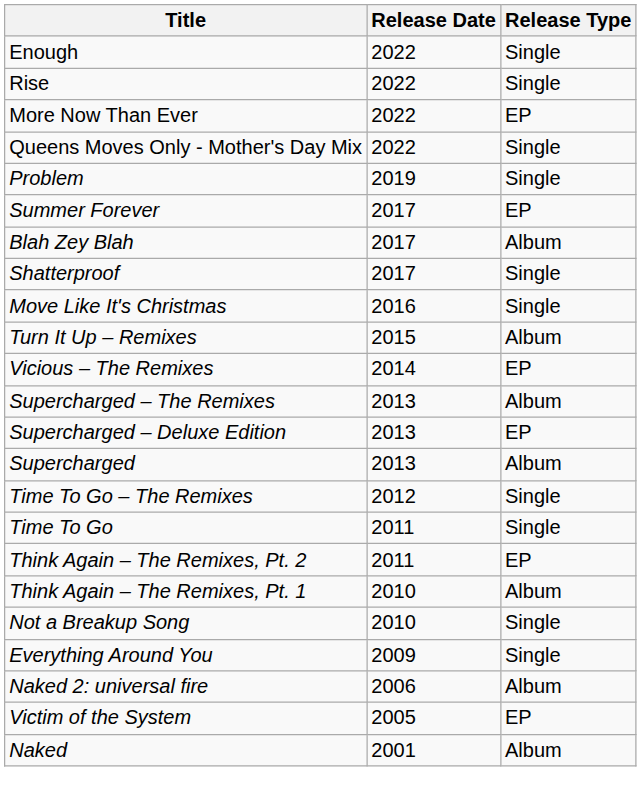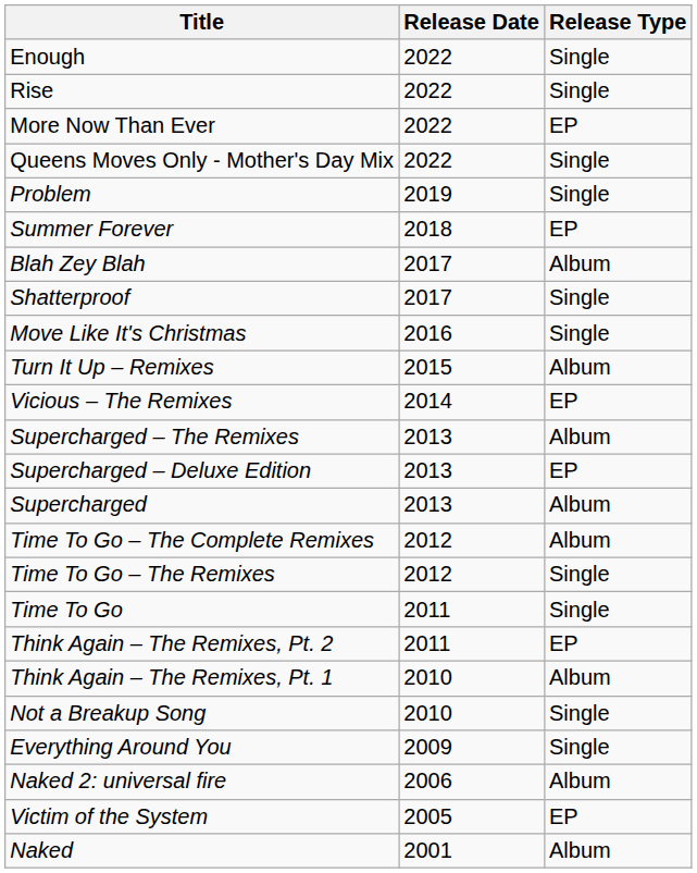Summer Forever | Release Date: 2017 -> 2018
+ row: Time To Go – The Complete Remixes | 2012 | Album
